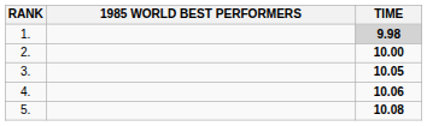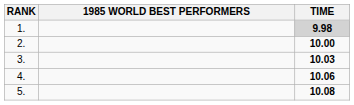3. | TIME: 10.05 -> 10.03
